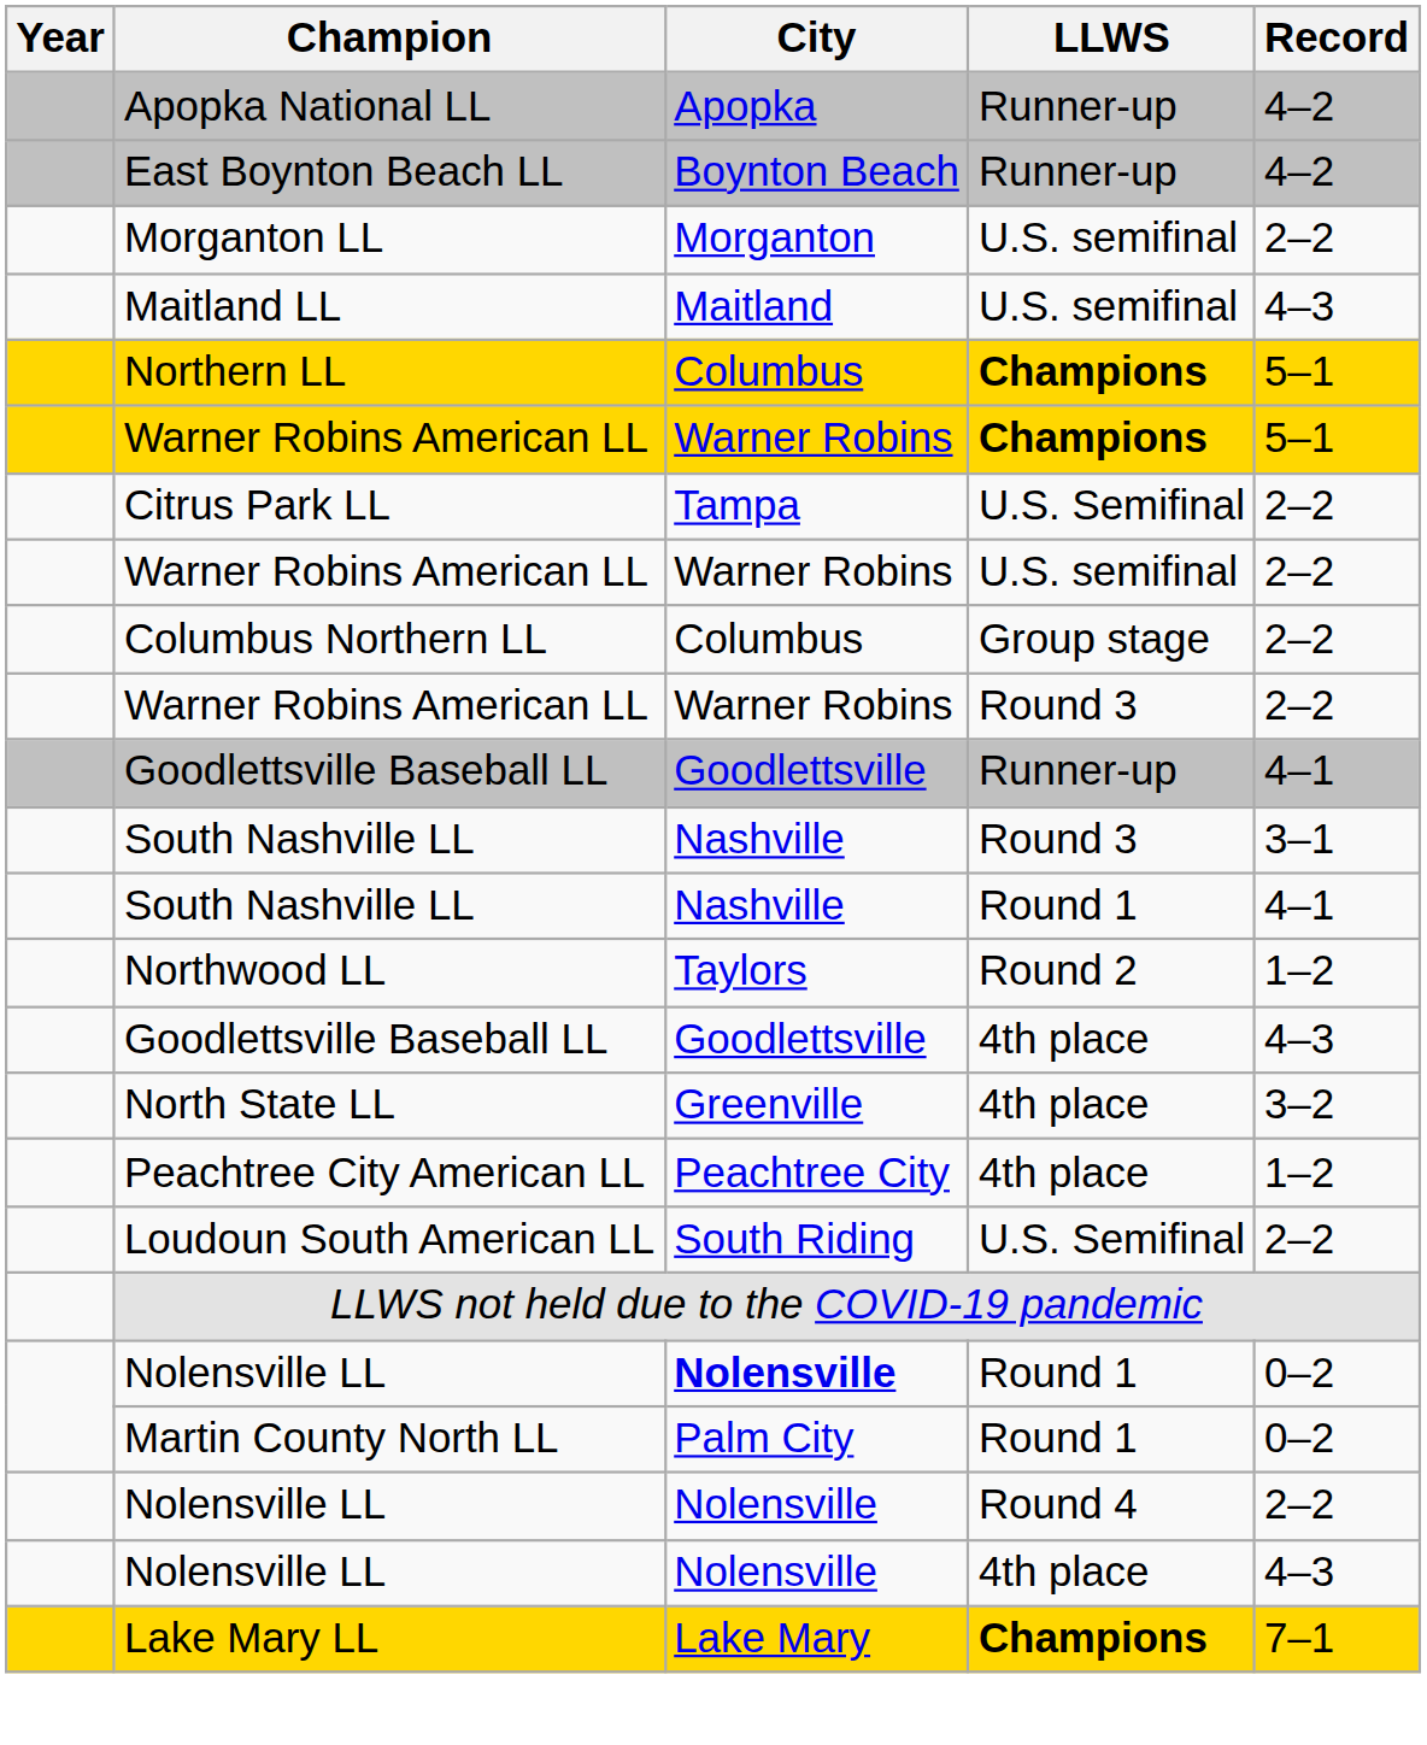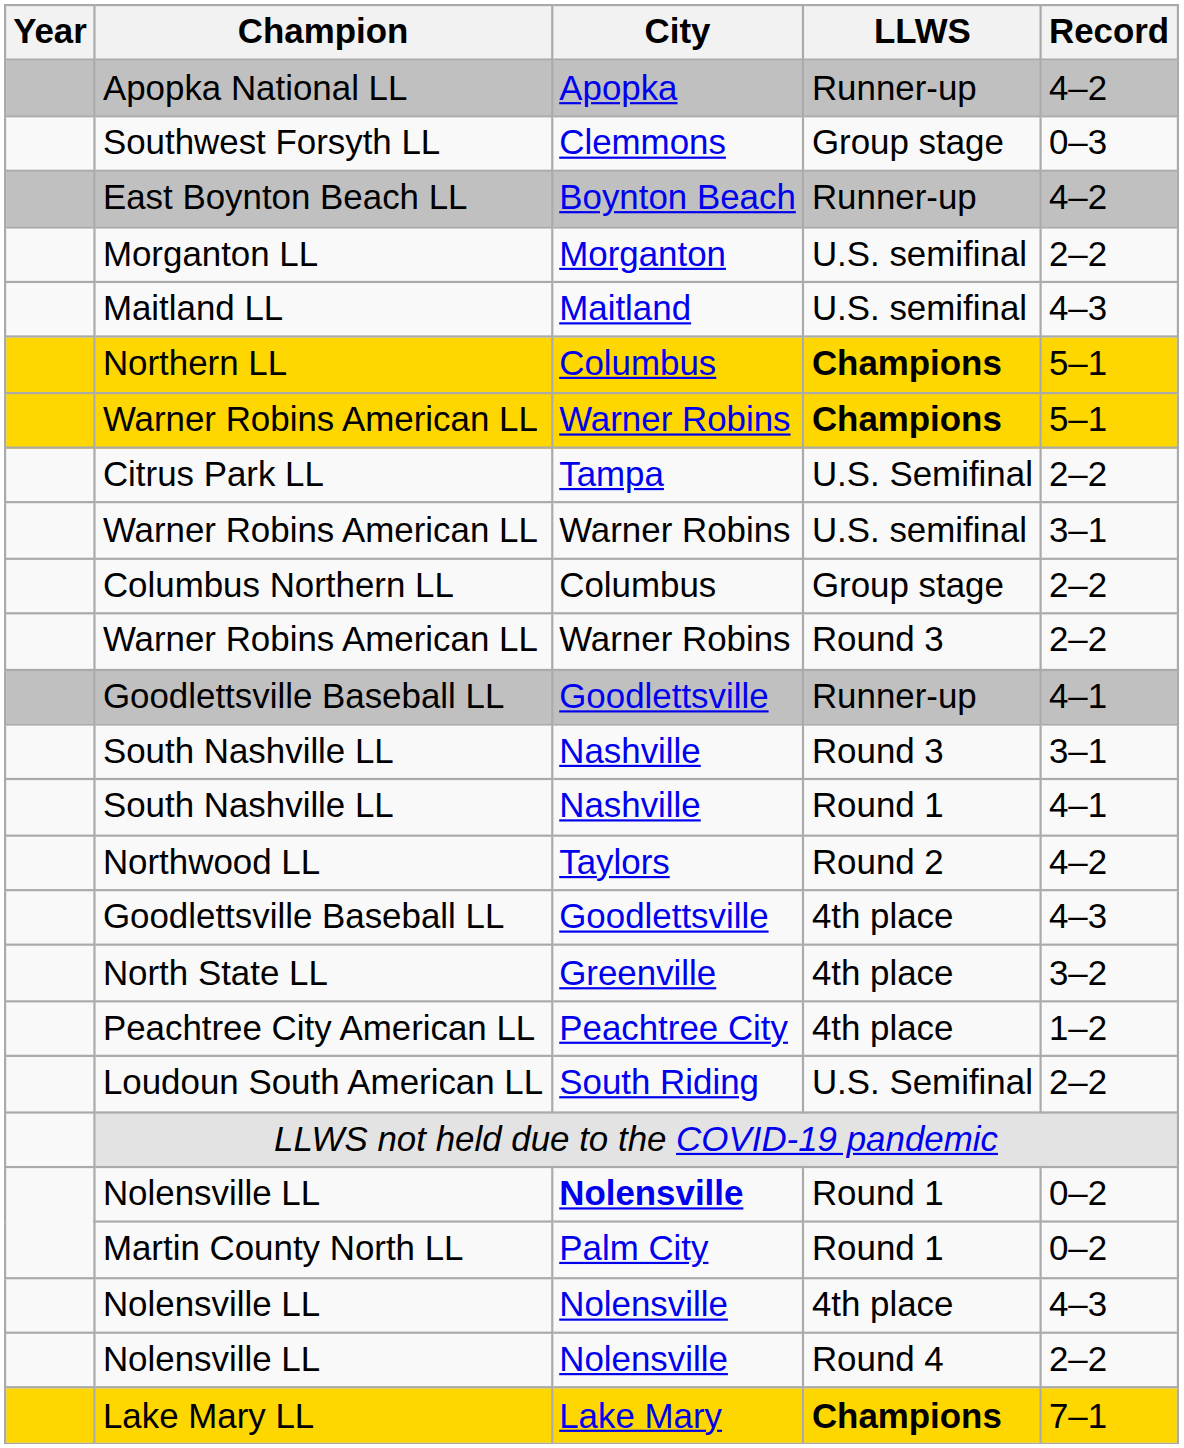+ row: Southwest Forsyth LL | Clemmons | Group stage | 0–3
Warner Robins American LL / U.S. semifinal | Record: 2–2 -> 3–1
Northwood LL | Record: 1–2 -> 4–2
rows swapped: Nolensville LL / 4th place <-> Nolensville LL / Round 4
